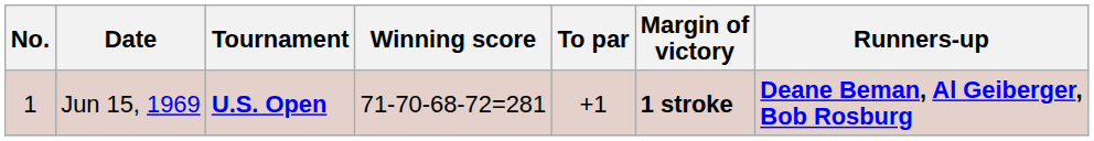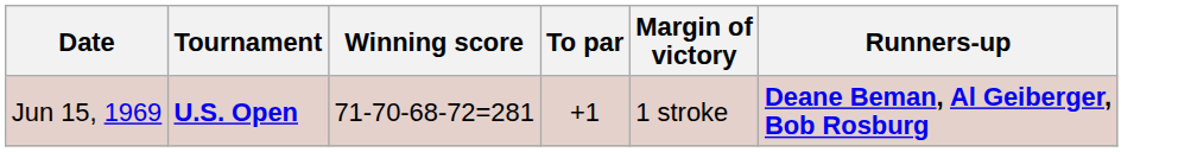- column: No. | 1
Jun 15, 1969 | Margin of victory: bold -> normal
